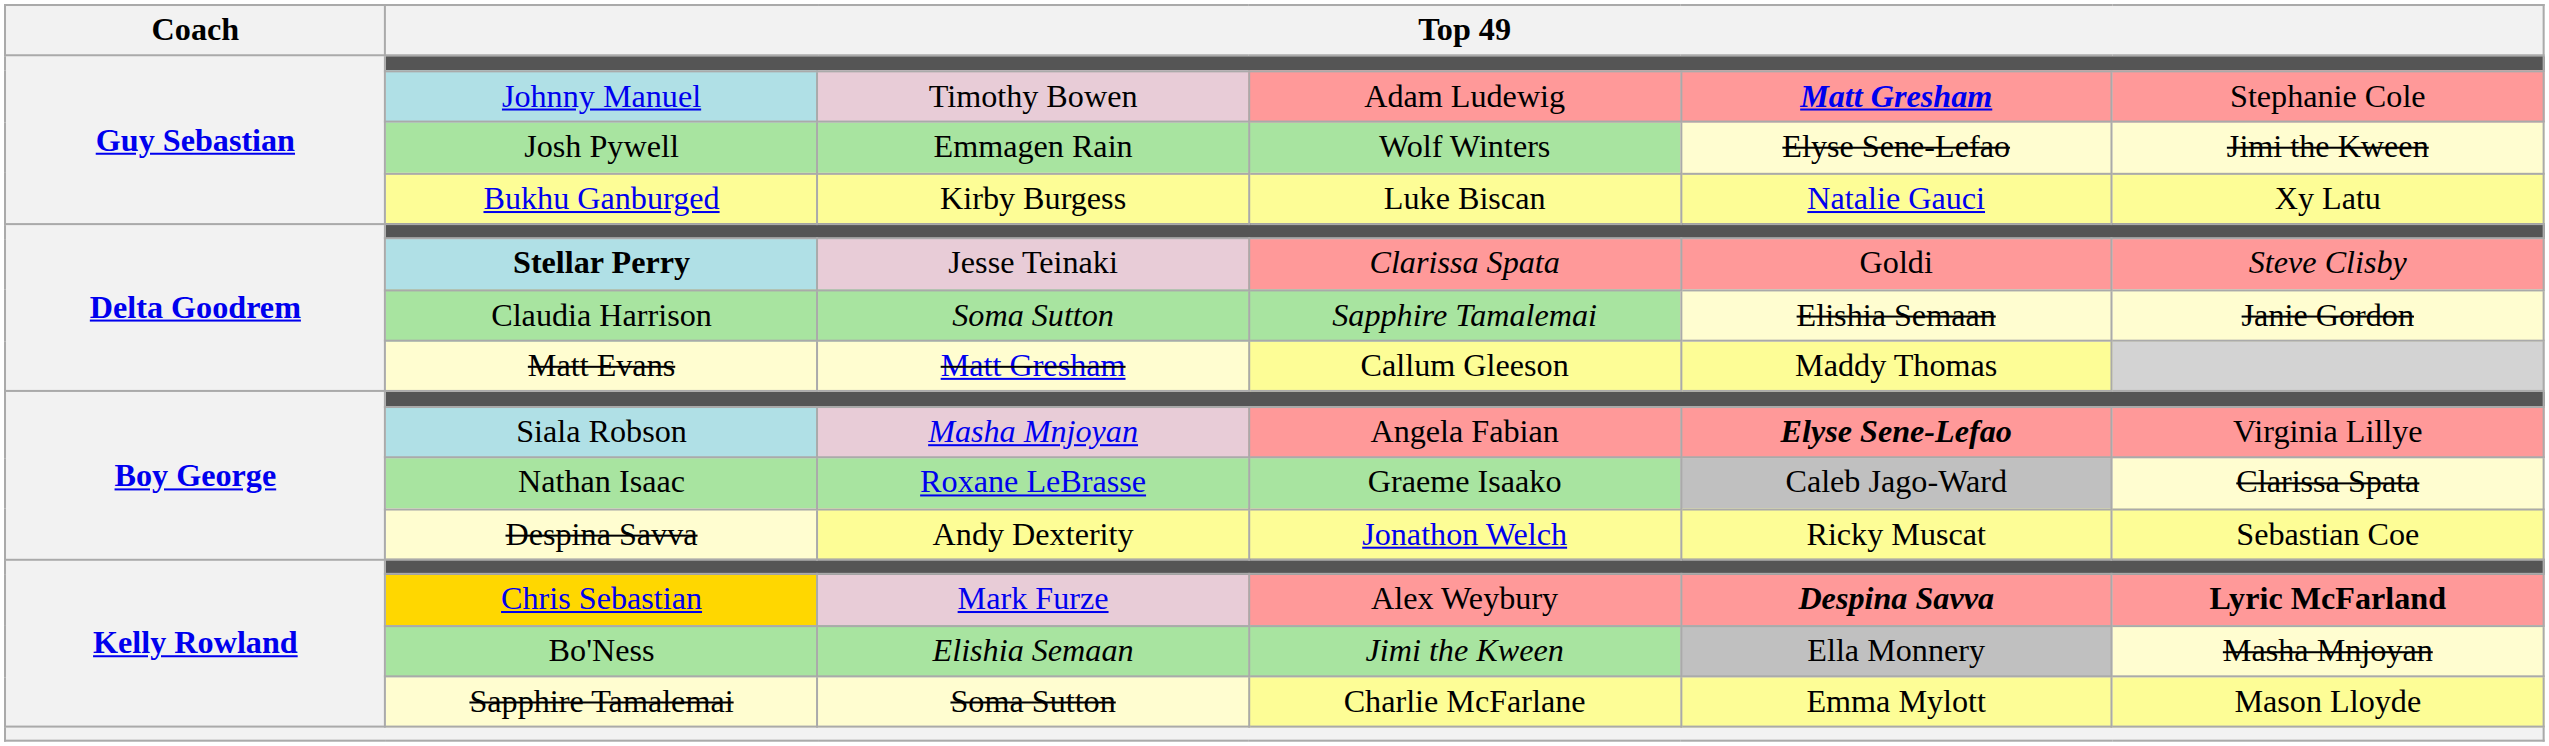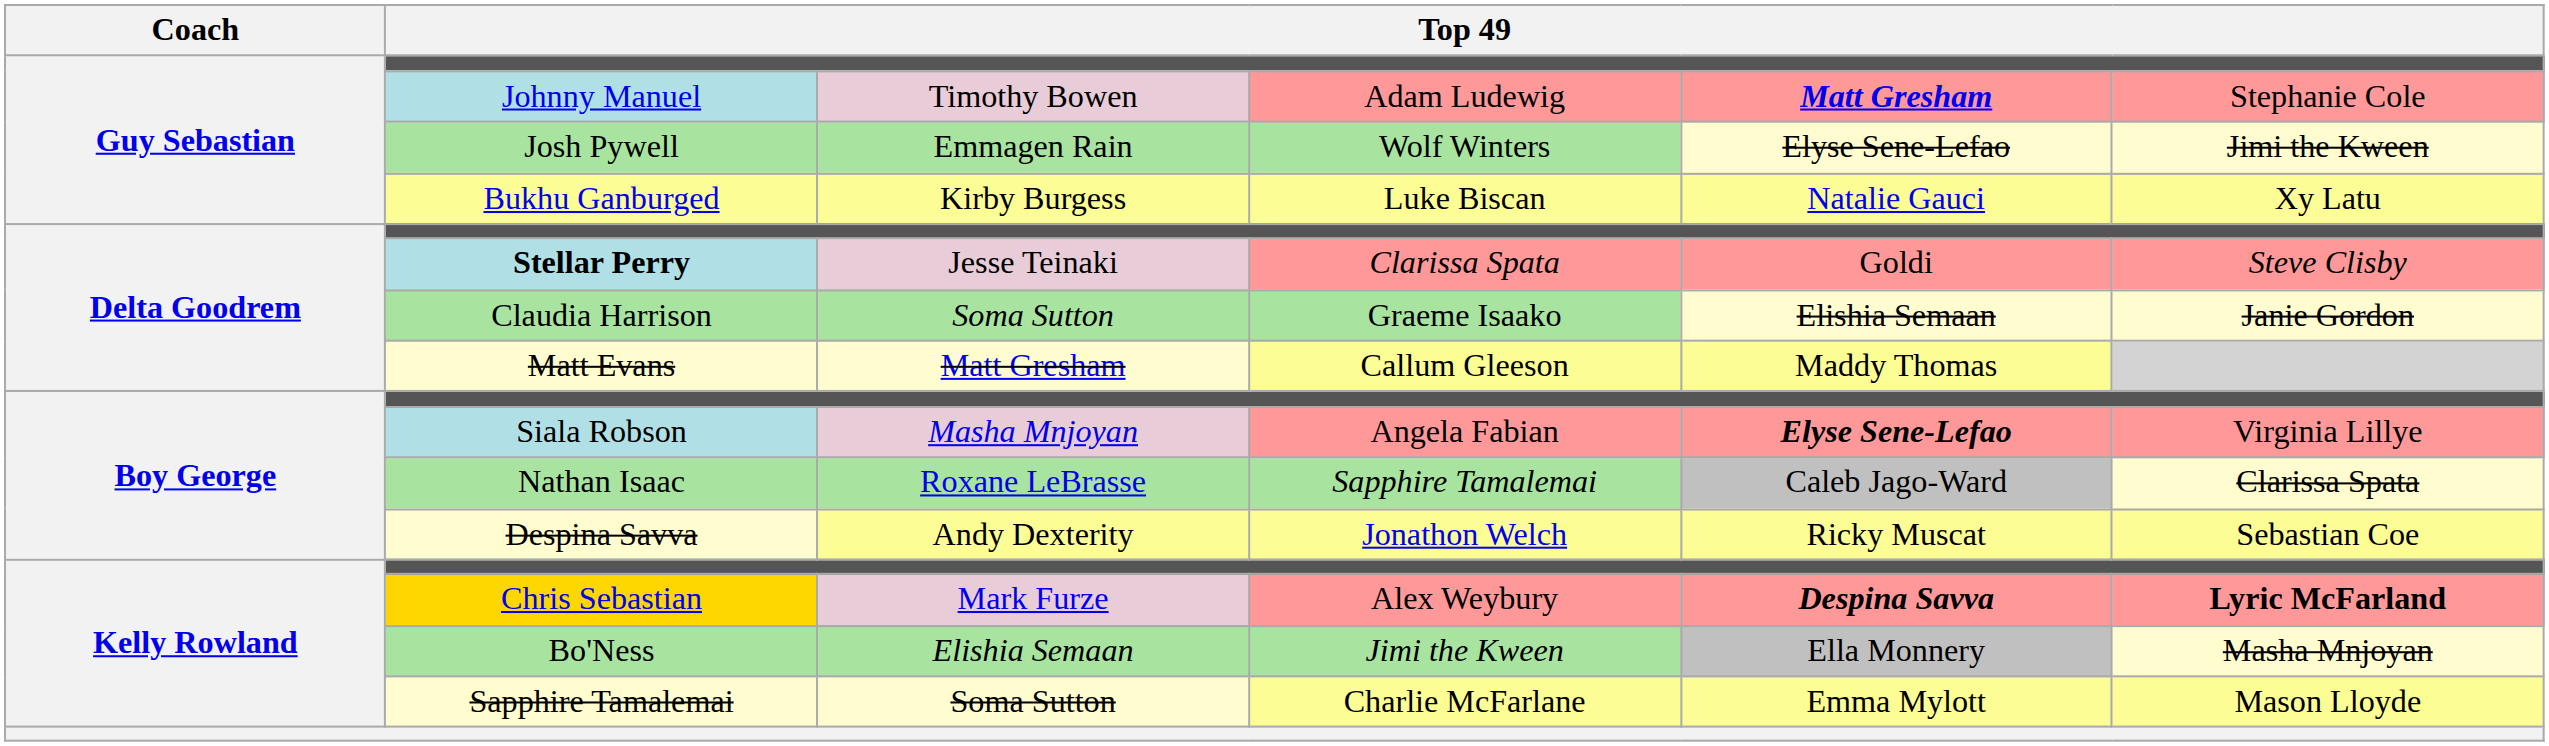Claudia Harrison | column 4: Sapphire Tamalemai -> Graeme Isaako
Nathan Isaac | column 4: Graeme Isaako -> Sapphire Tamalemai
